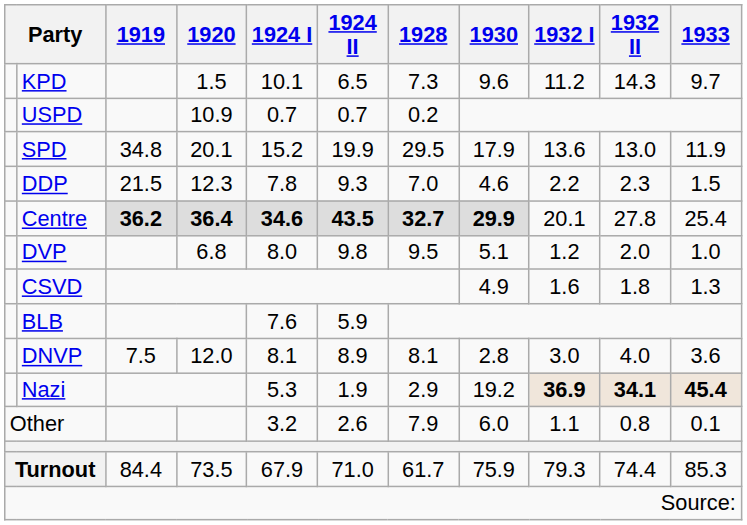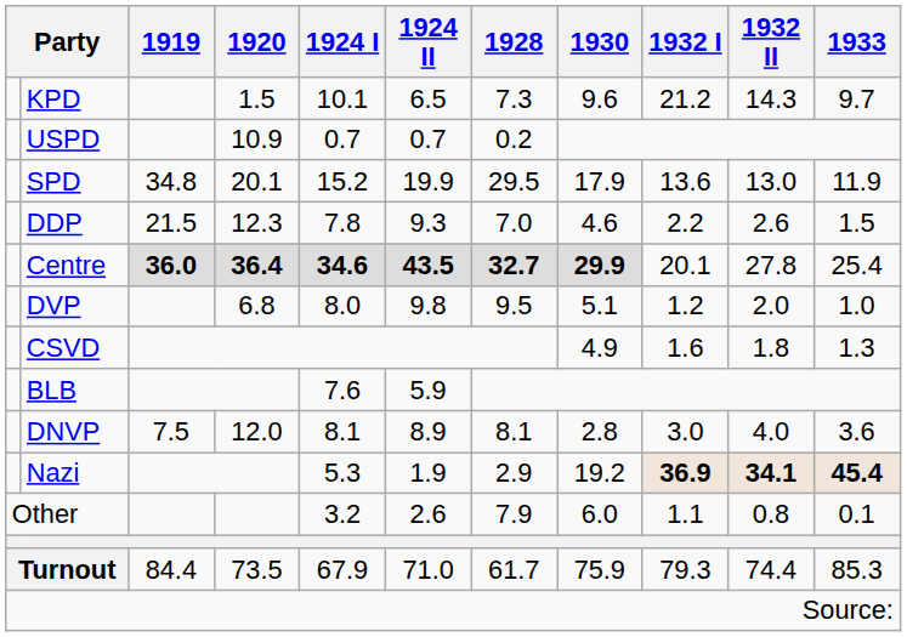KPD | 1932 I: 11.2 -> 21.2
DDP | 1932 II: 2.3 -> 2.6
Centre | 1919: 36.2 -> 36.0
